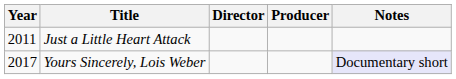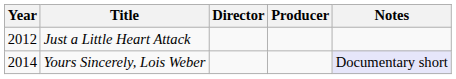Just a Little Heart Attack | Year: 2011 -> 2012
Yours Sincerely, Lois Weber | Year: 2017 -> 2014
